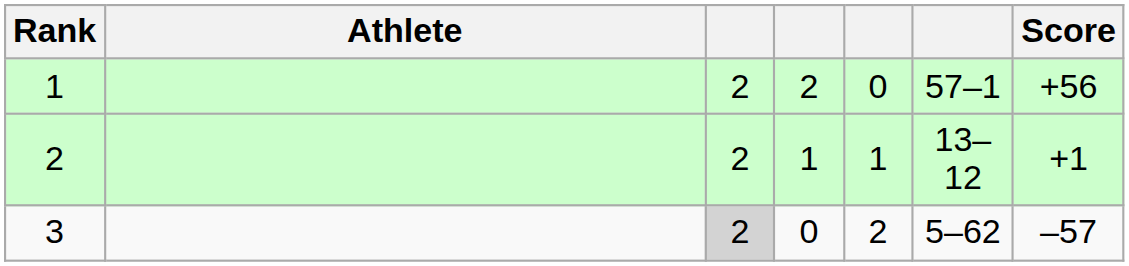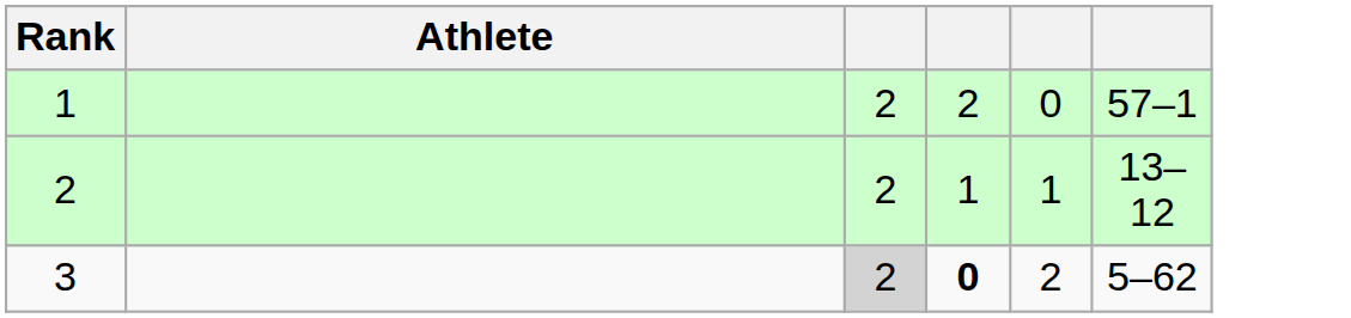- column: Score | +56 | +1 | –57
3 | column 4: normal -> bold
